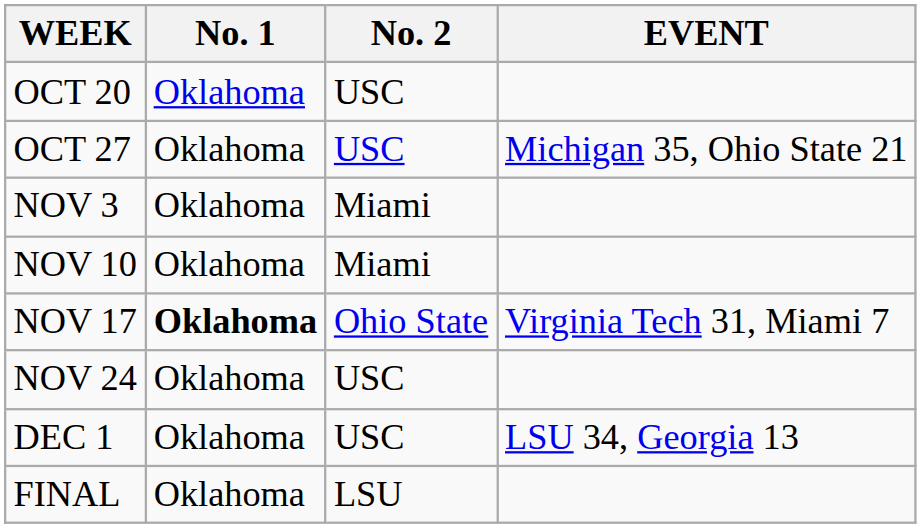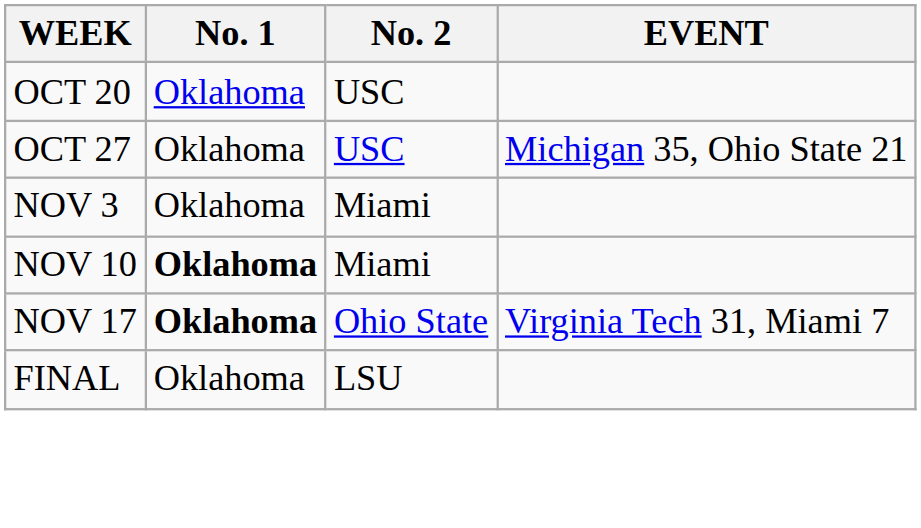NOV 10 | No. 1: normal -> bold
- row: NOV 24 | Oklahoma | USC
- row: DEC 1 | Oklahoma | USC | LSU 34, Georgia 13
